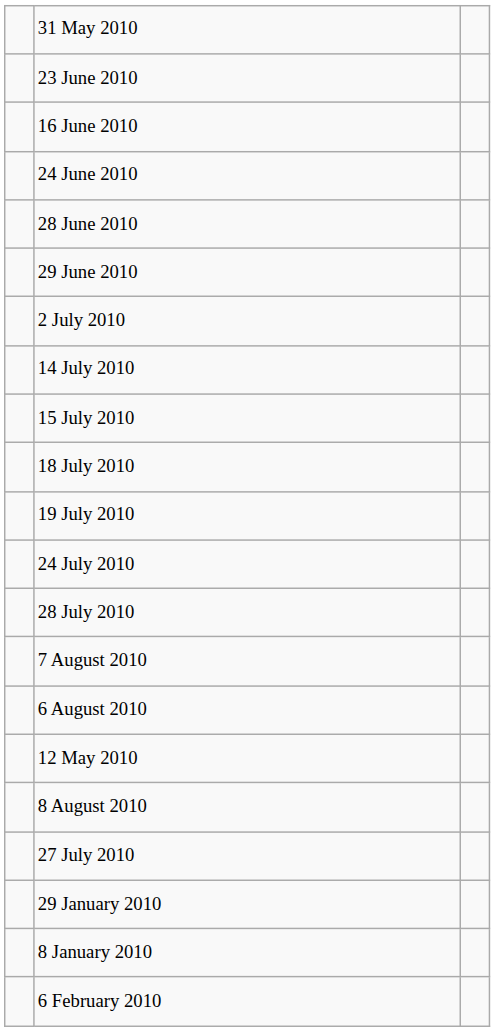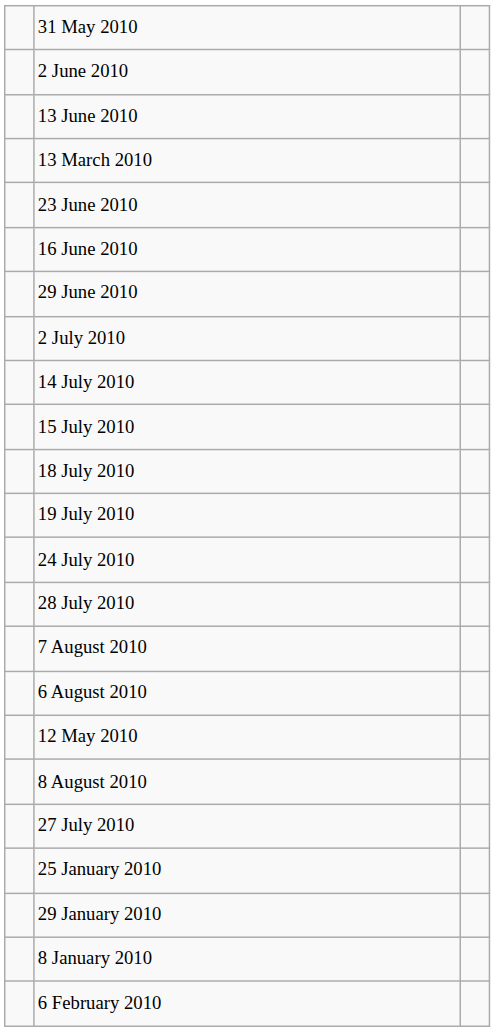+ row: 2 June 2010
+ row: 13 June 2010
+ row: 13 March 2010
- row: 24 June 2010
- row: 28 June 2010
+ row: 25 January 2010
